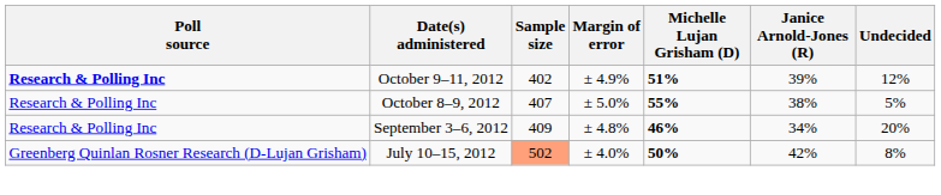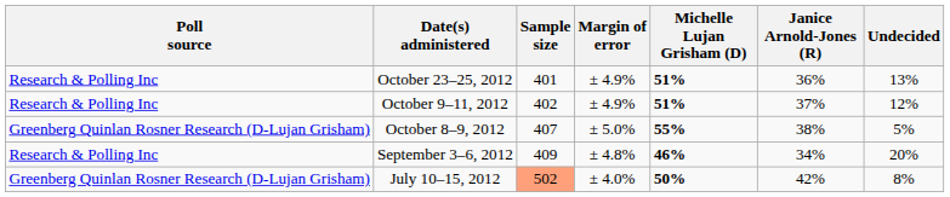+ row: Research & Polling Inc | October 23–25, 2012 | 401 | ± 4.9% | 51% | 36% | 13%
October 9–11, 2012 | Poll source: bold -> normal
October 9–11, 2012 | Janice Arnold-Jones (R): 39% -> 37%
October 8–9, 2012 | Poll source: Research & Polling Inc -> Greenberg Quinlan Rosner Research (D-Lujan Grisham)
